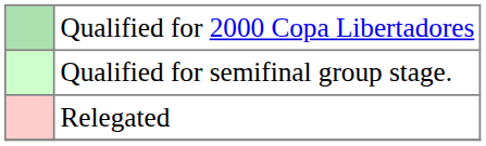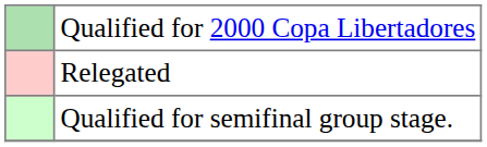rows swapped: Qualified for semifinal group stage. <-> Relegated
